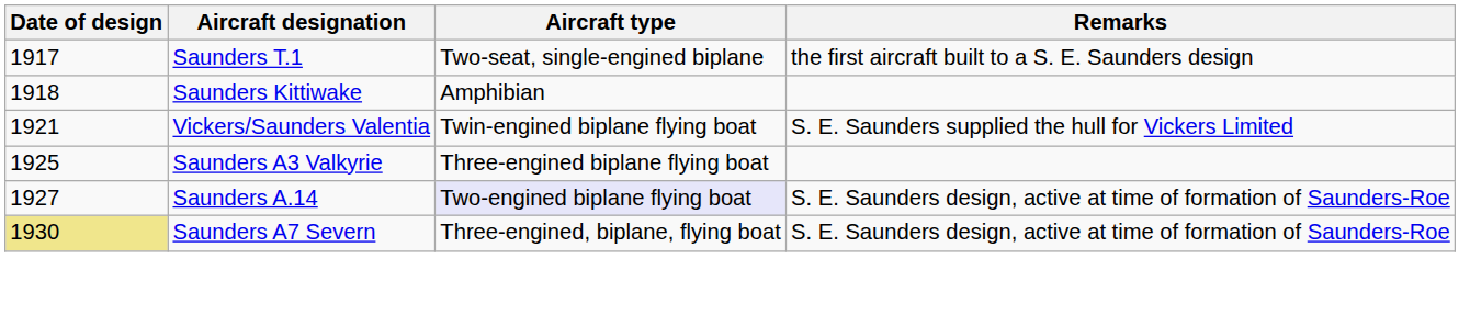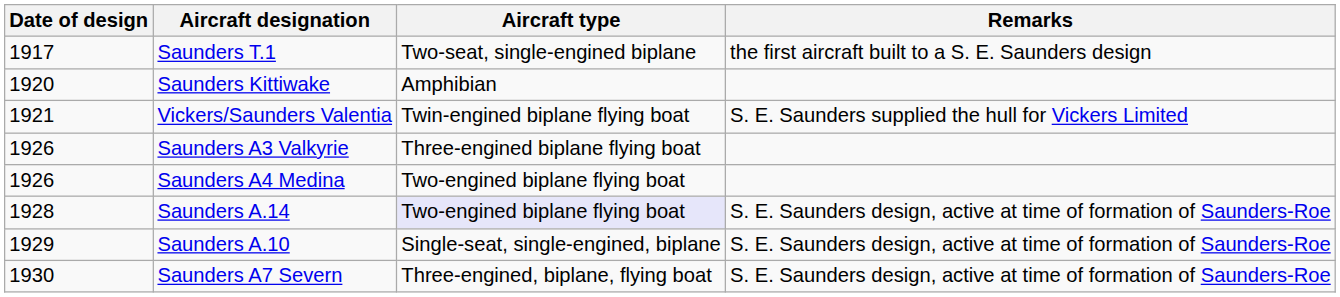Saunders Kittiwake | Date of design: 1918 -> 1920
Saunders A3 Valkyrie | Date of design: 1925 -> 1926
+ row: 1926 | Saunders A4 Medina | Two-engined biplane flying boat
Saunders A.14 | Date of design: 1927 -> 1928
+ row: 1929 | Saunders A.10 | Single-seat, single-engined, biplane | S. E. Saunders design, active at time of formation of Saunders-Roe
Saunders A7 Severn | Date of design: khaki background -> no background
